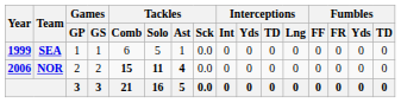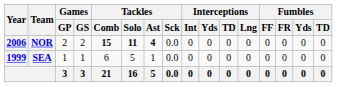rows swapped: SEA <-> NOR
